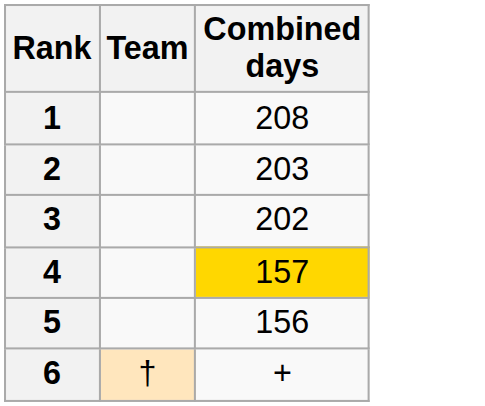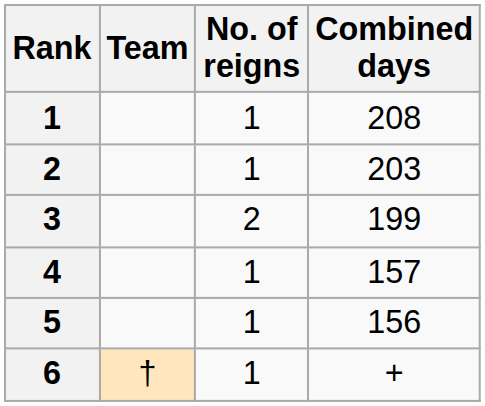+ column: No. of reigns | 1 | 1 | 2 | 1 | 1 | 1
3 | Combined days: 202 -> 199
4 | Combined days: gold background -> no background
